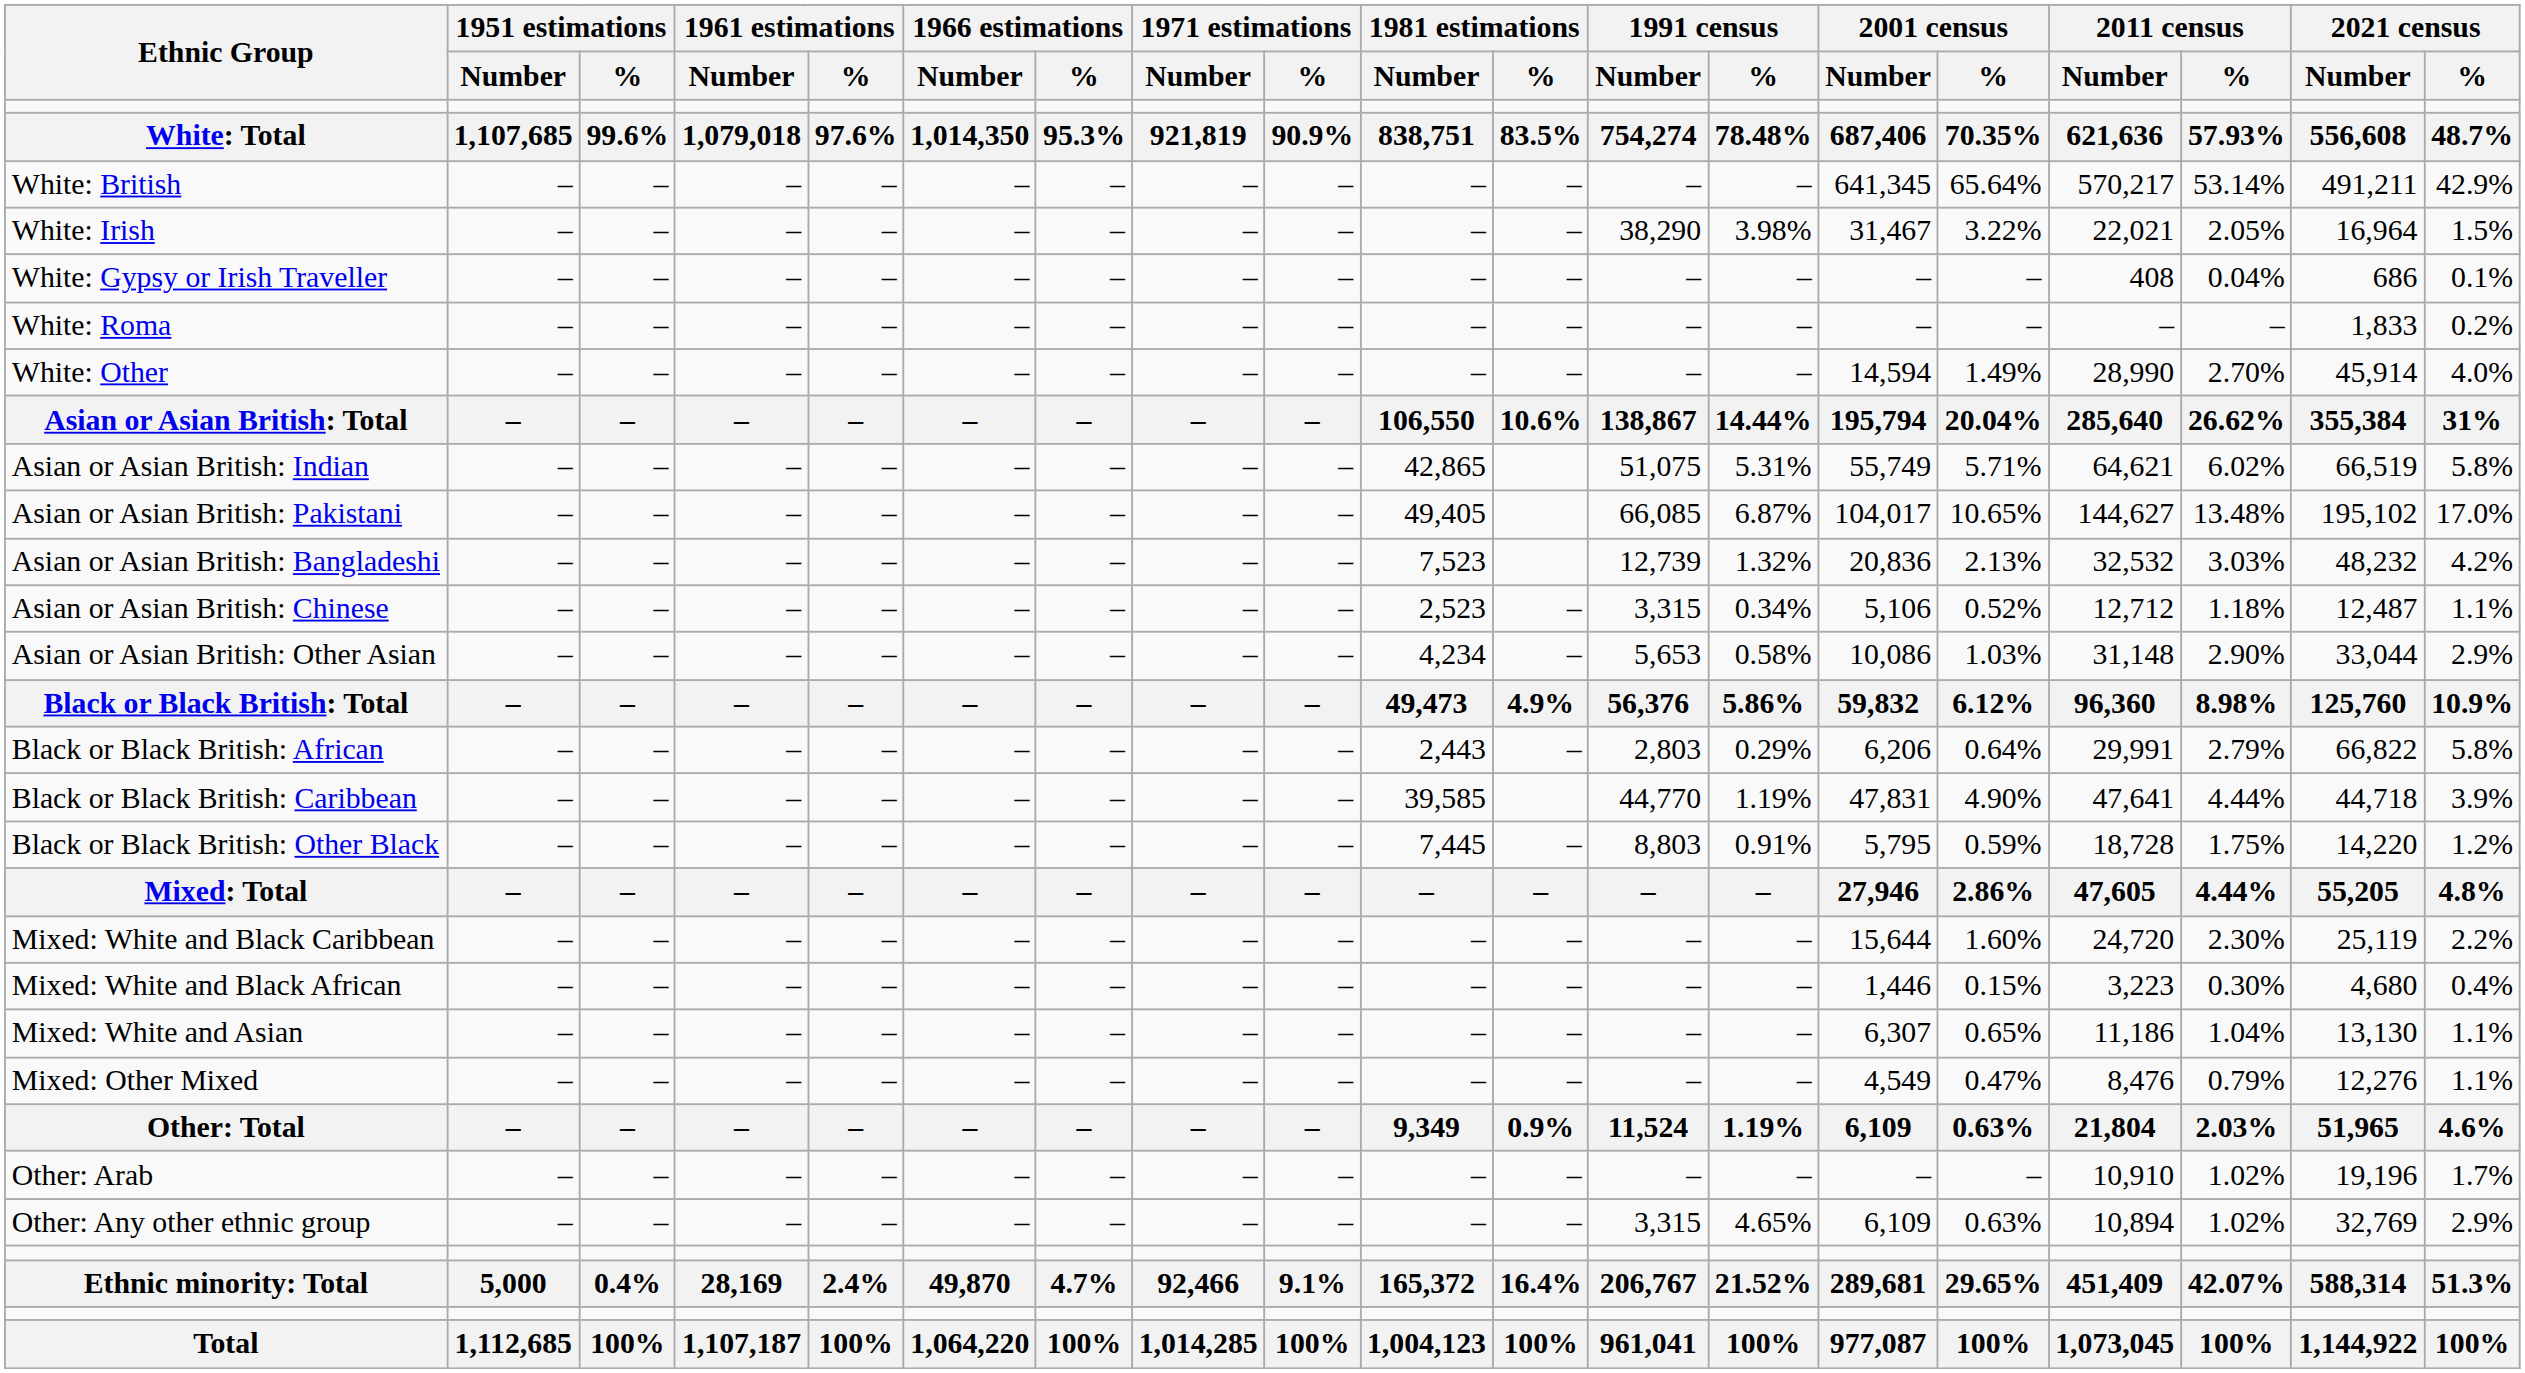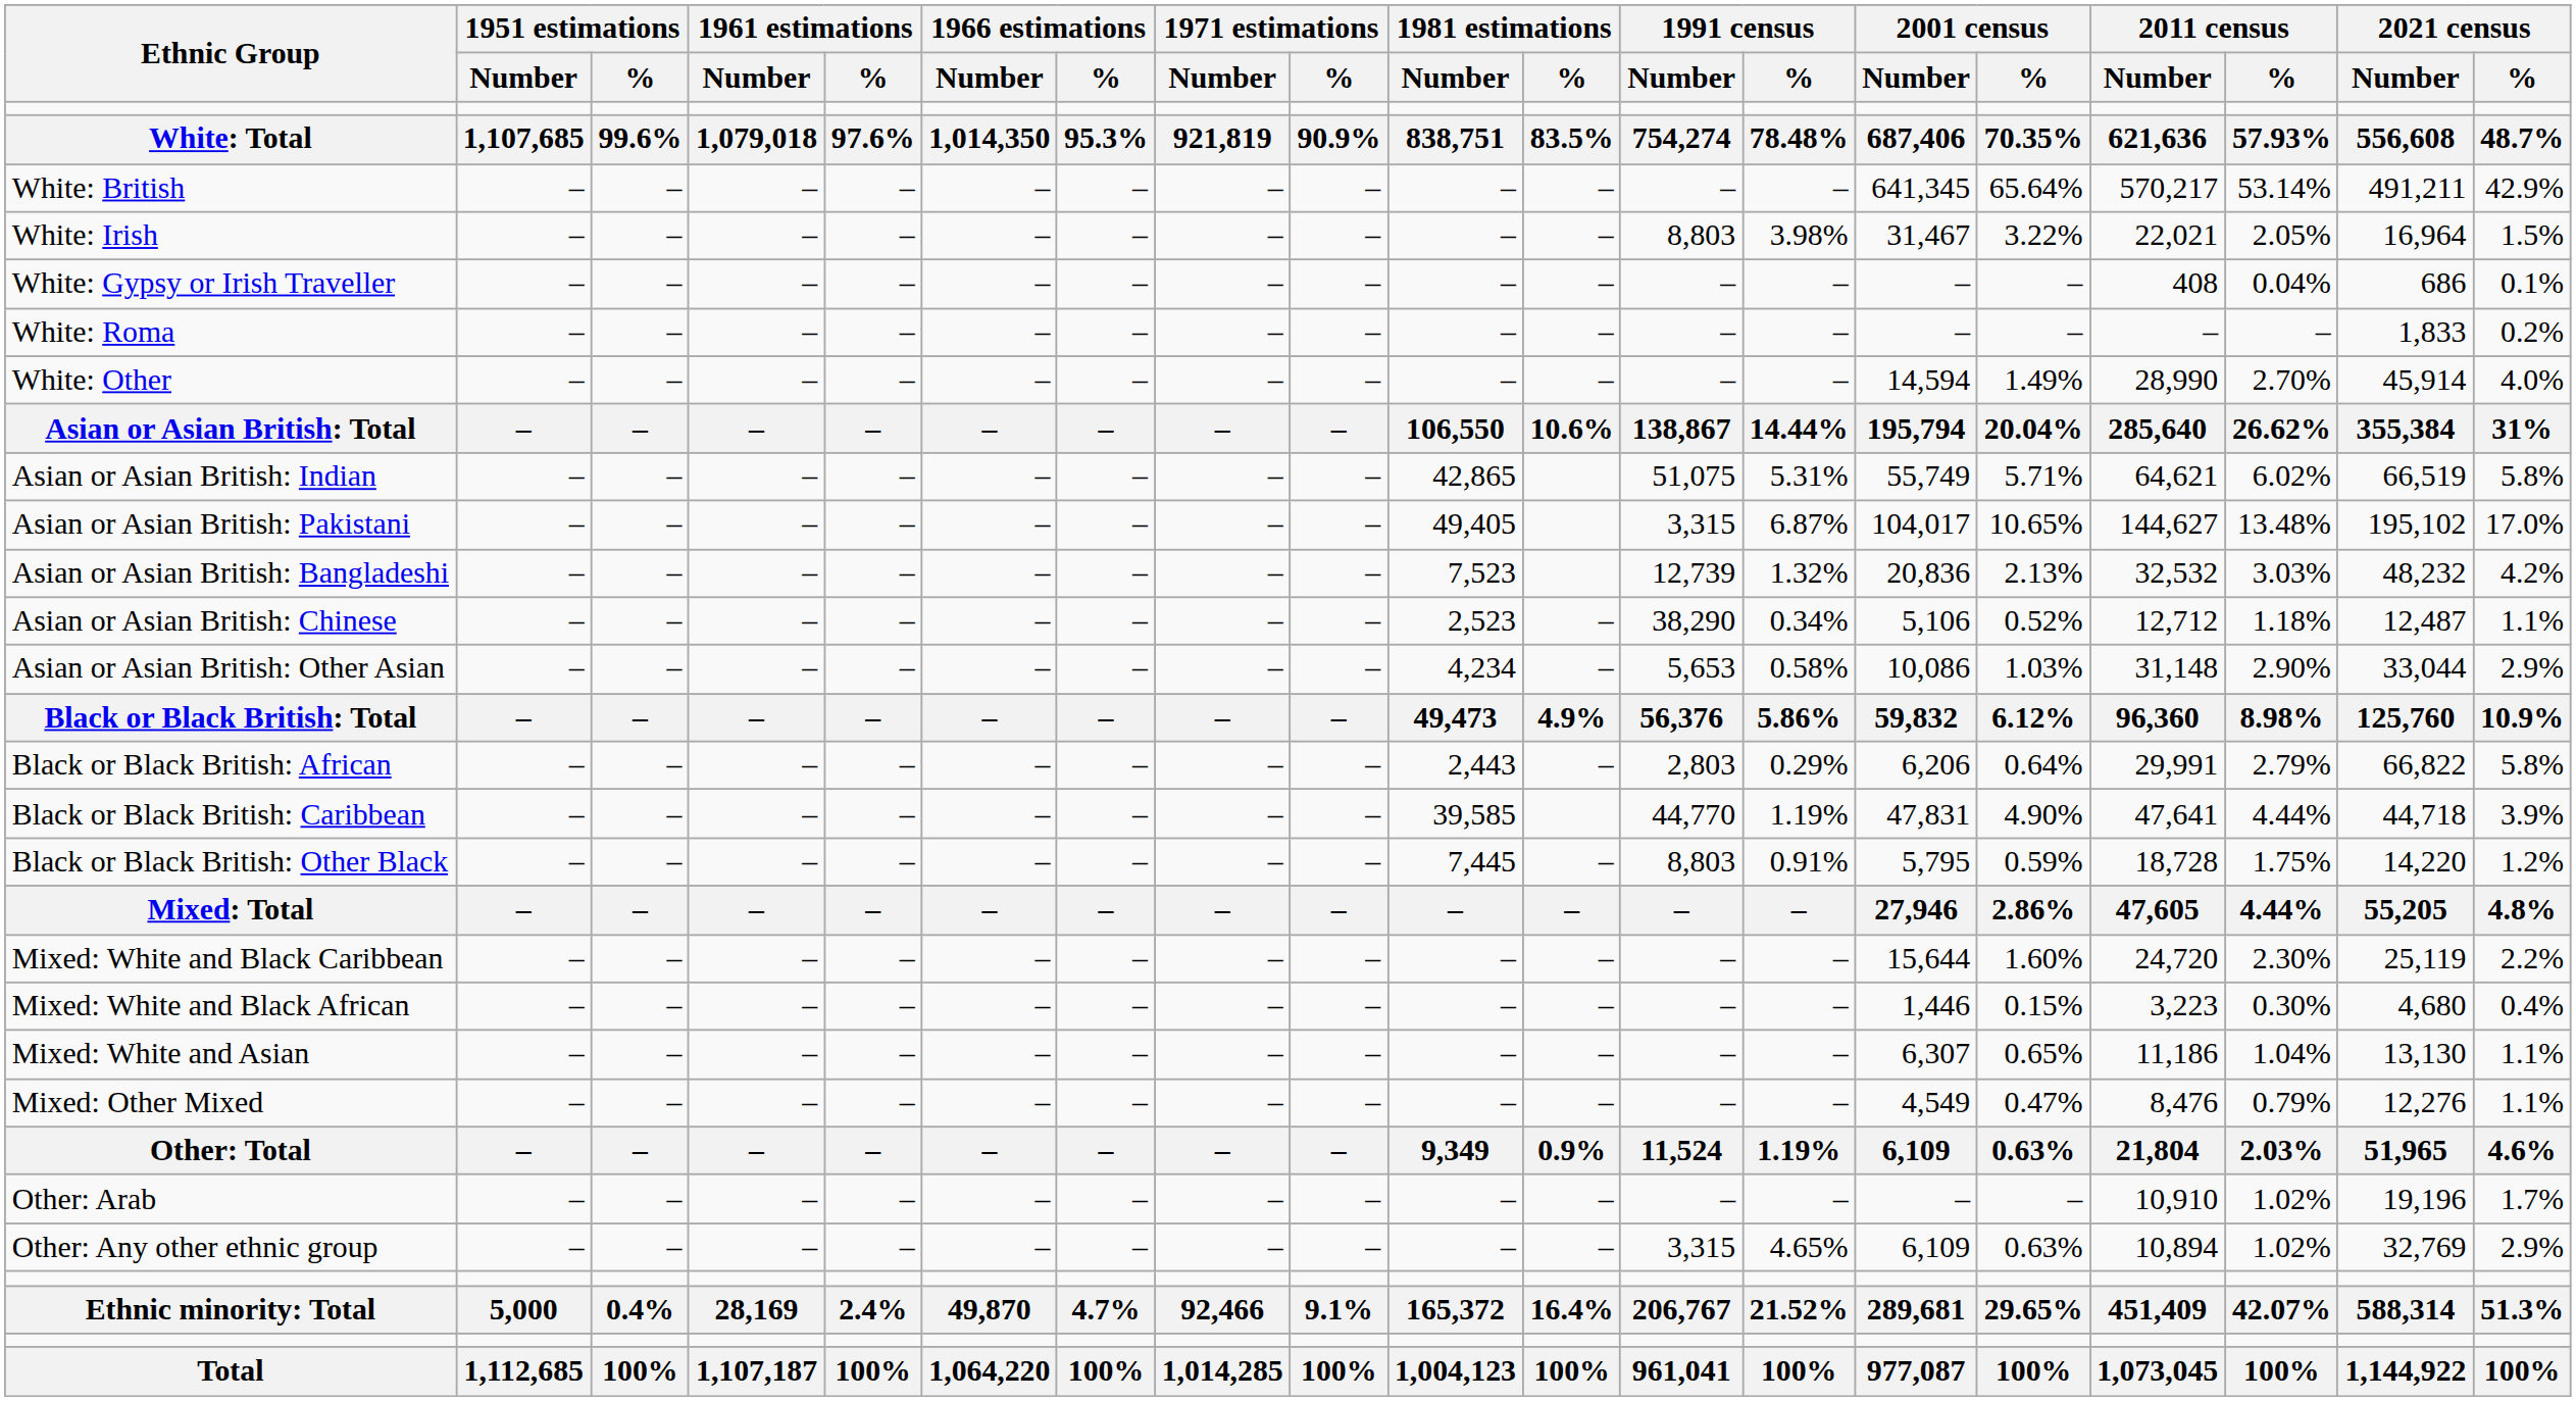White: Irish | 1991 census / Number: 38,290 -> 8,803
Asian or Asian British: Pakistani | 1991 census / Number: 66,085 -> 3,315
Asian or Asian British: Chinese | 1991 census / Number: 3,315 -> 38,290
